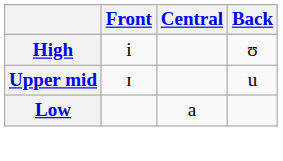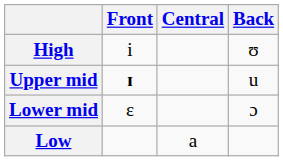Upper mid | Front: normal -> bold
+ row: Lower mid | ɛ | ɔ
